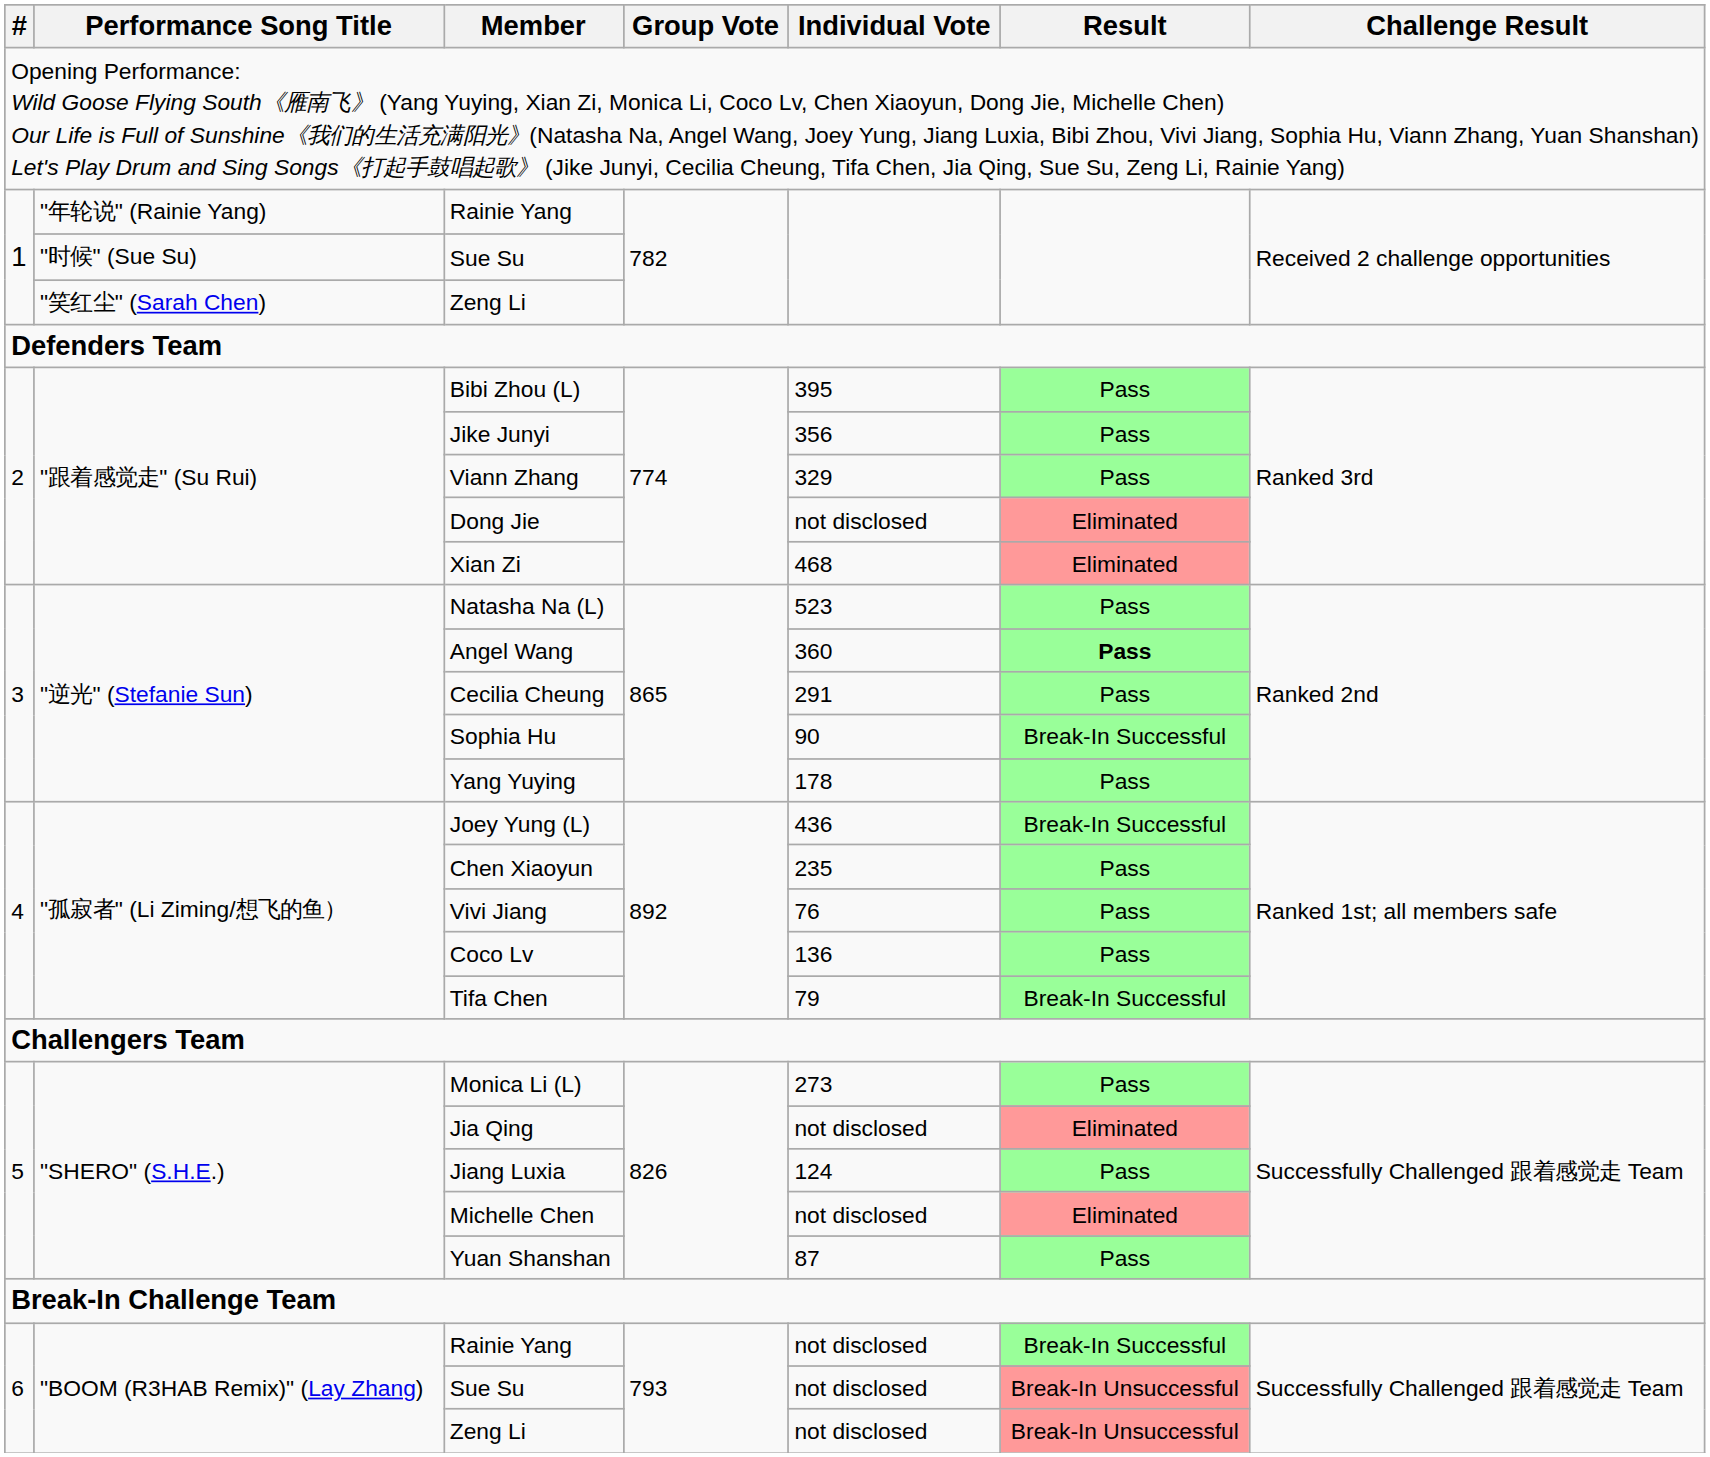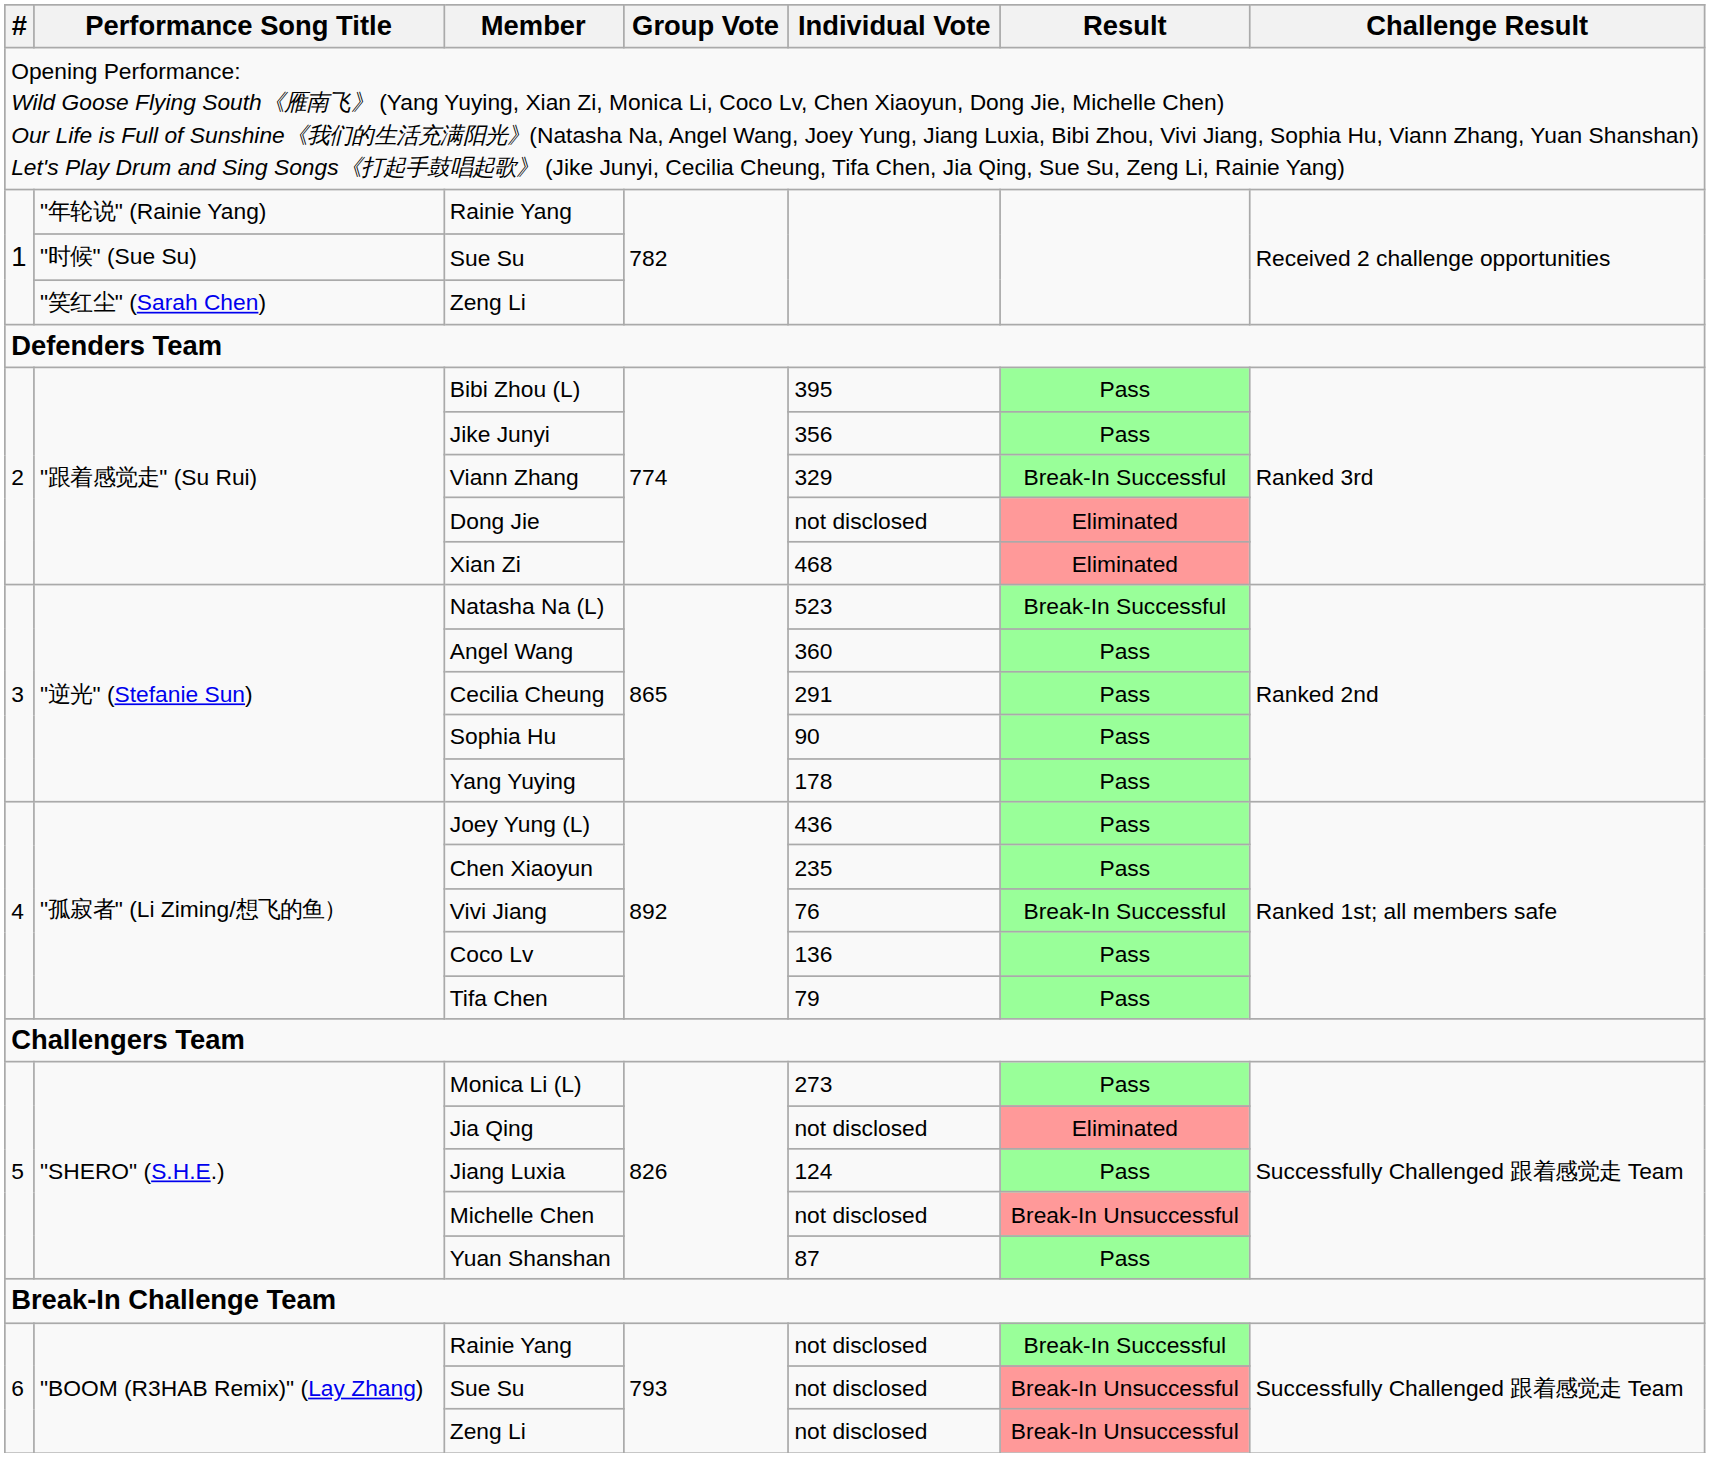Viann Zhang | Result: Pass -> Break-In Successful
Natasha Na (L) | Result: Pass -> Break-In Successful
Angel Wang | Result: bold -> normal
Sophia Hu | Result: Break-In Successful -> Pass
Joey Yung (L) | Result: Break-In Successful -> Pass
Vivi Jiang | Result: Pass -> Break-In Successful
Tifa Chen | Result: Break-In Successful -> Pass
Michelle Chen | Result: Eliminated -> Break-In Unsuccessful
